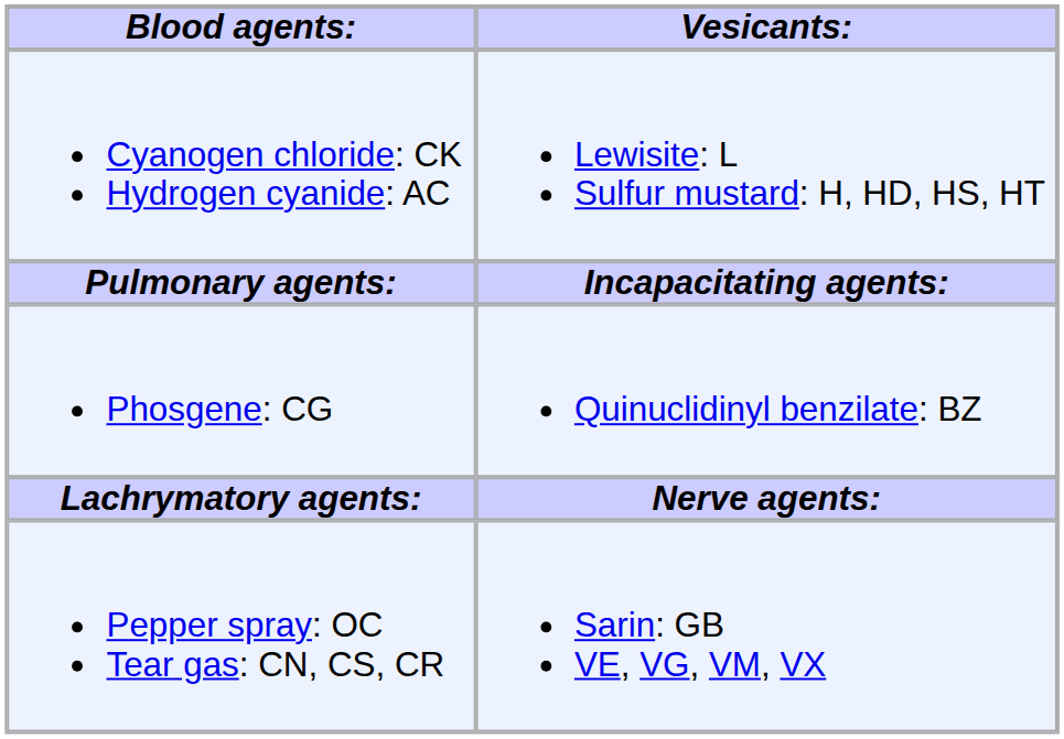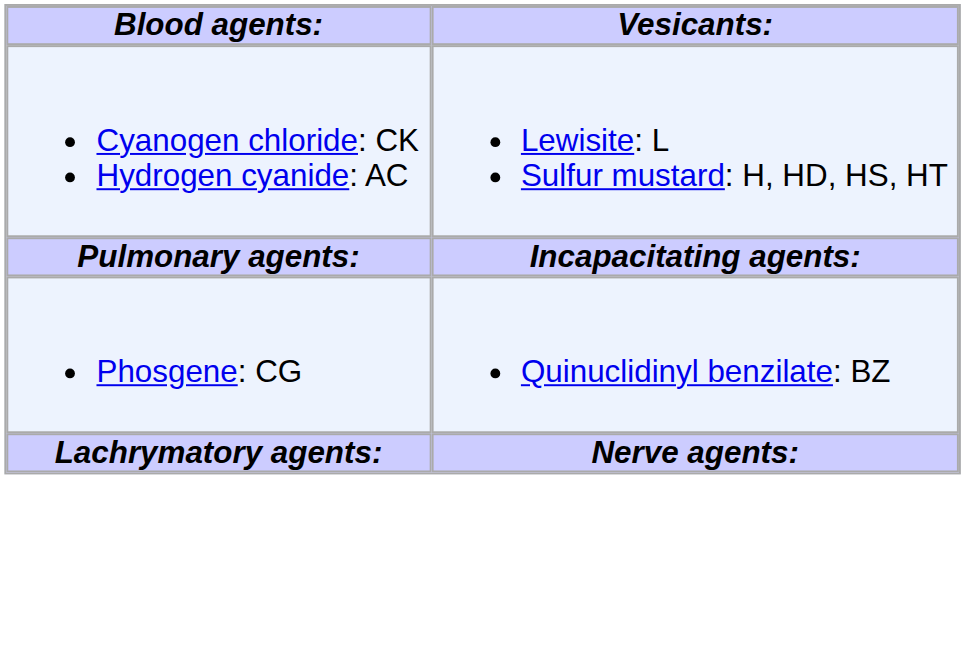- row: Pepper spray: OC Tear gas: CN, CS, CR | Sarin: GB VE, VG, VM, VX
